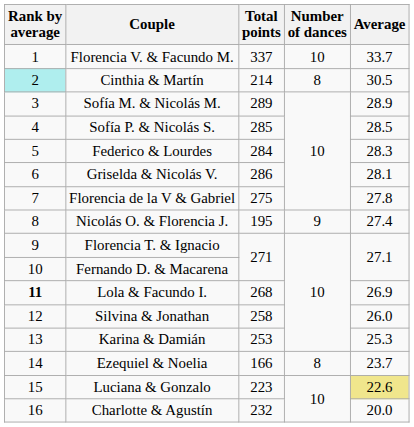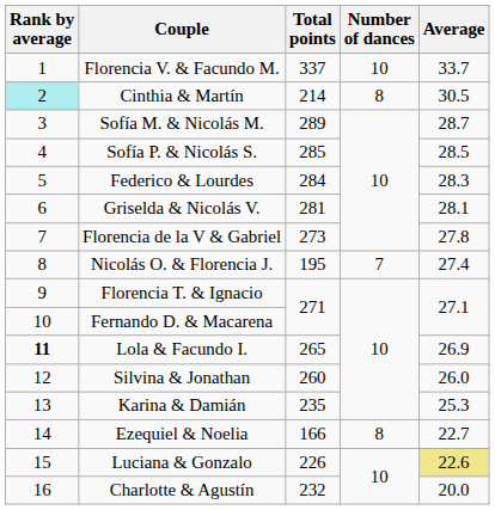Sofía M. & Nicolás M. | Average: 28.9 -> 28.7
Griselda & Nicolás V. | Total points: 286 -> 281
Florencia de la V & Gabriel | Total points: 275 -> 273
Nicolás O. & Florencia J. | Number of dances: 9 -> 7
Lola & Facundo I. | Total points: 268 -> 265
Silvina & Jonathan | Total points: 258 -> 260
Karina & Damián | Total points: 253 -> 235
Ezequiel & Noelia | Average: 23.7 -> 22.7
Luciana & Gonzalo | Total points: 223 -> 226
